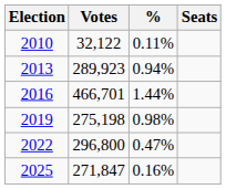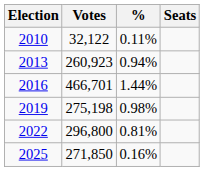2013 | Votes: 289,923 -> 260,923
2022 | %: 0.47% -> 0.81%
2025 | Votes: 271,847 -> 271,850
